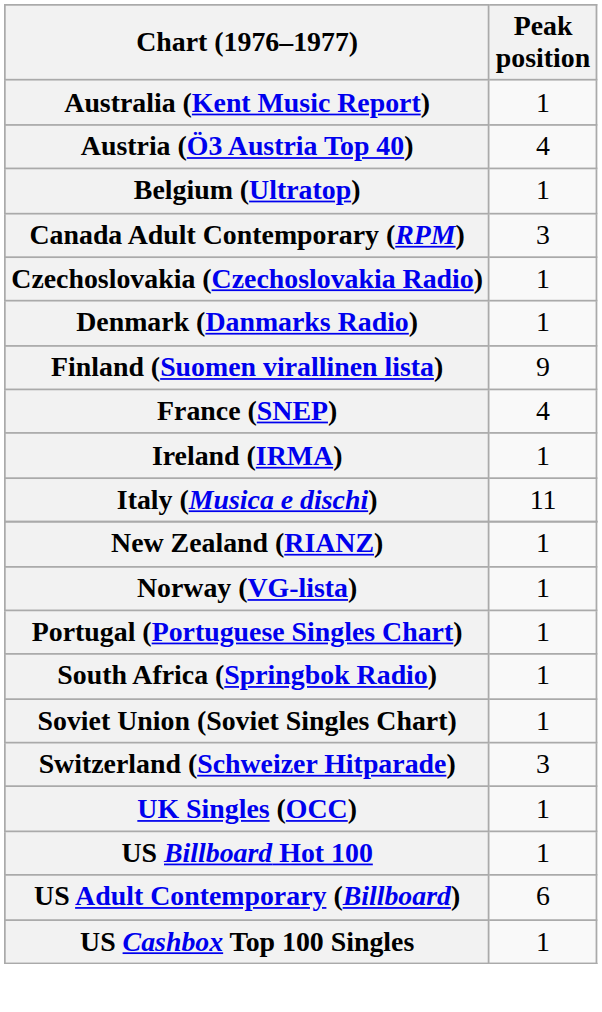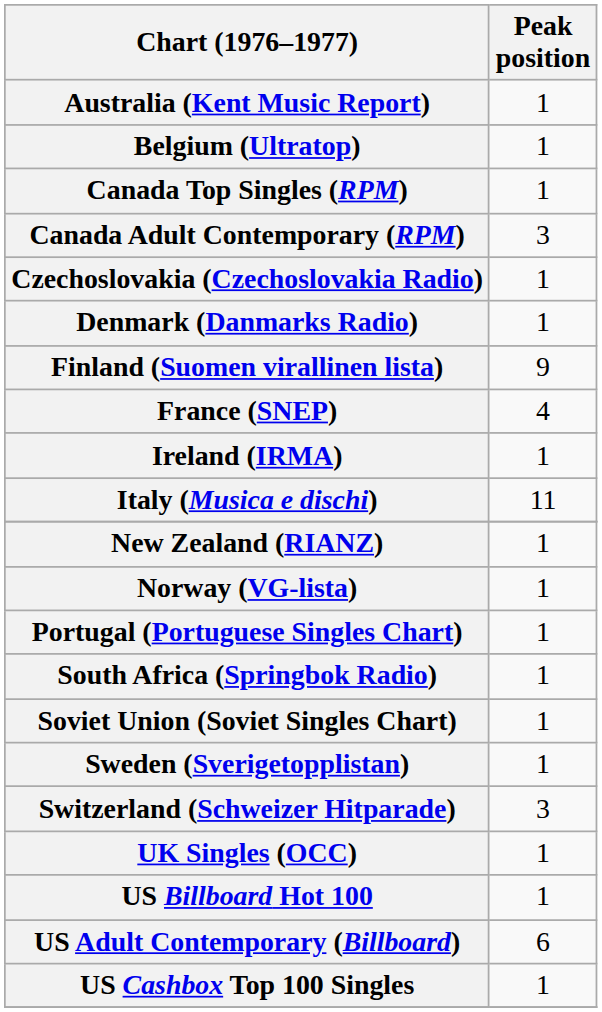- row: Austria (Ö3 Austria Top 40) | 4
+ row: Canada Top Singles (RPM) | 1
+ row: Sweden (Sverigetopplistan) | 1
